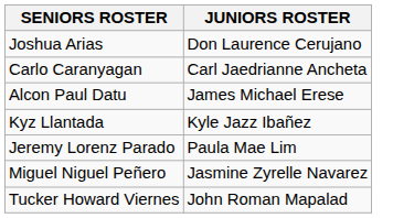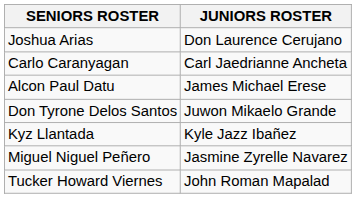+ row: Don Tyrone Delos Santos | Juwon Mikaelo Grande
- row: Jeremy Lorenz Parado | Paula Mae Lim
